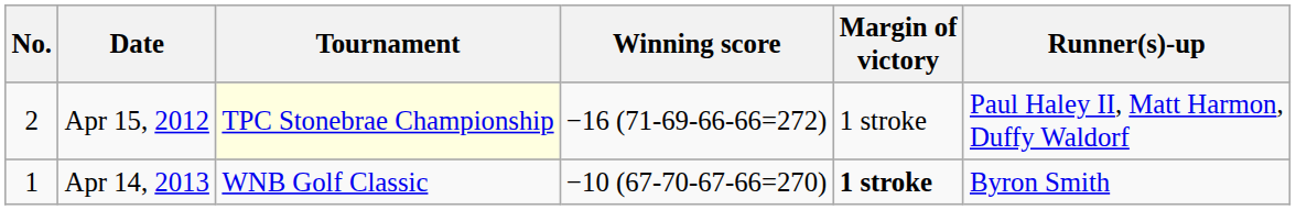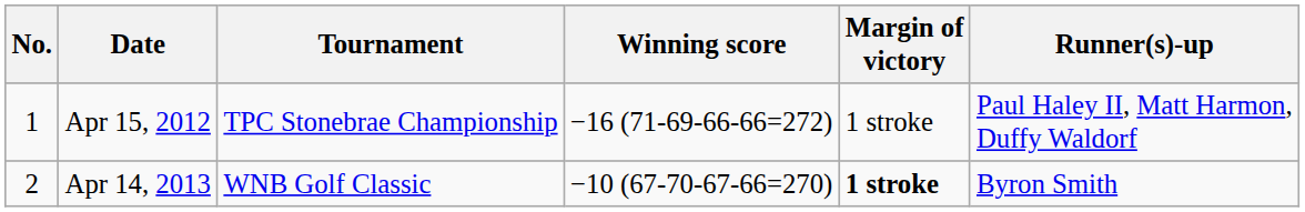Apr 15, 2012 | No.: 2 -> 1
Apr 15, 2012 | Tournament: lightyellow background -> no background
Apr 14, 2013 | No.: 1 -> 2
